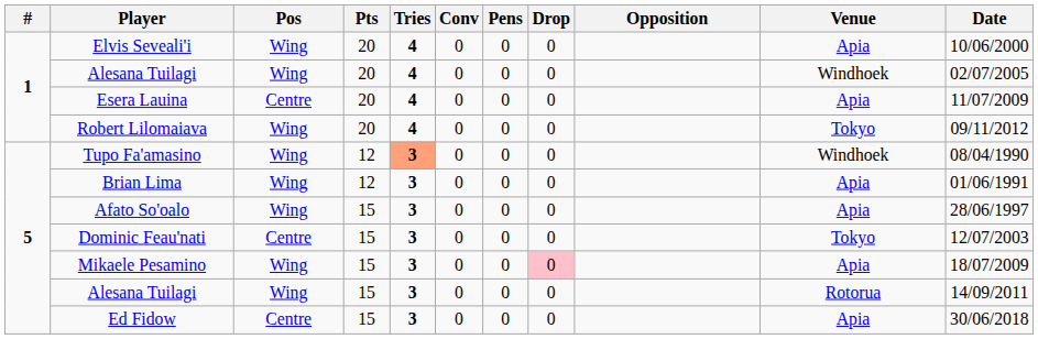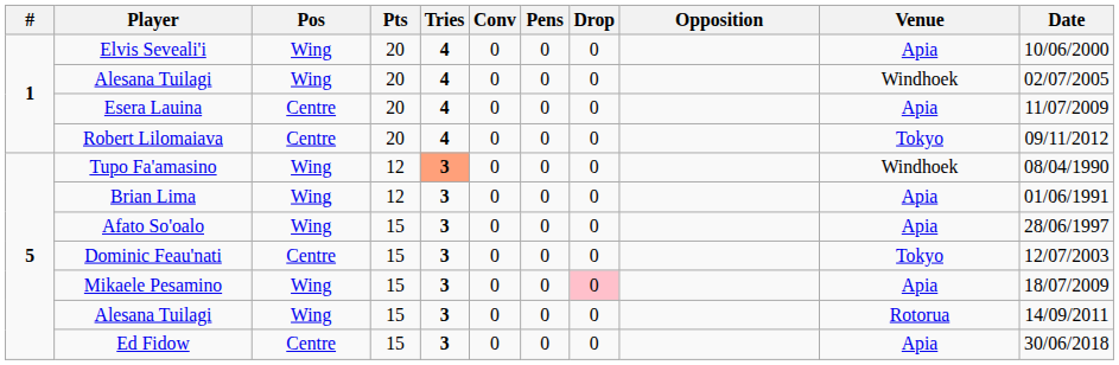Robert Lilomaiava | Pos: Wing -> Centre
